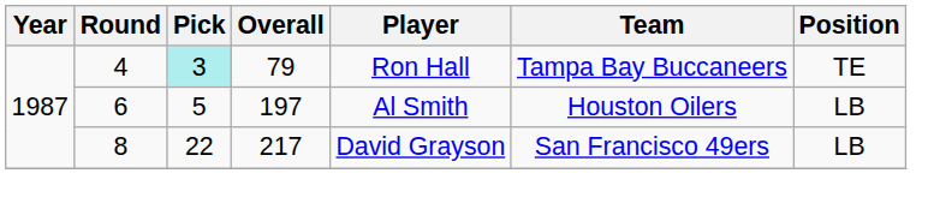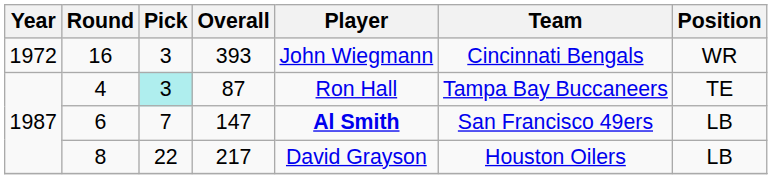+ row: 1972 | 16 | 3 | 393 | John Wiegmann | Cincinnati Bengals | WR
4 | Overall: 79 -> 87
6 | Pick: 5 -> 7
6 | Overall: 197 -> 147
6 | Player: normal -> bold
6 | Team: Houston Oilers -> San Francisco 49ers
8 | Team: San Francisco 49ers -> Houston Oilers
